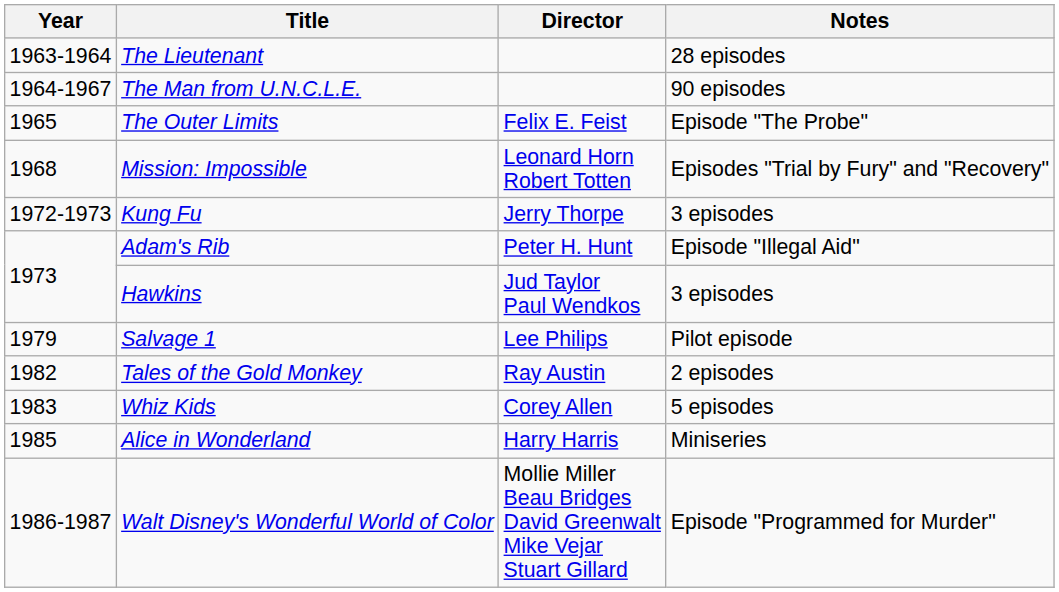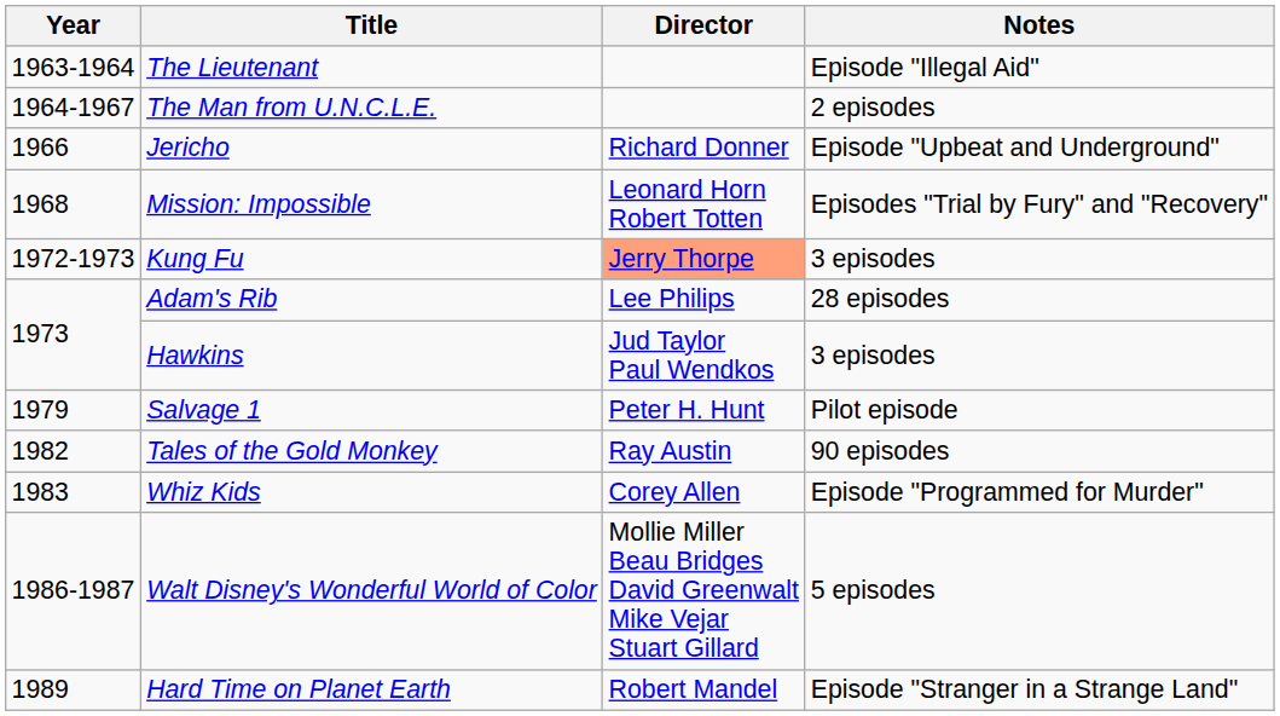The Lieutenant | Notes: 28 episodes -> Episode "Illegal Aid"
The Man from U.N.C.L.E. | Notes: 90 episodes -> 2 episodes
- row: 1965 | The Outer Limits | Felix E. Feist | Episode "The Probe"
+ row: 1966 | Jericho | Richard Donner | Episode "Upbeat and Underground"
Kung Fu | Director: no background -> lightsalmon background
Adam's Rib | Director: Peter H. Hunt -> Lee Philips
Adam's Rib | Notes: Episode "Illegal Aid" -> 28 episodes
Salvage 1 | Director: Lee Philips -> Peter H. Hunt
Tales of the Gold Monkey | Notes: 2 episodes -> 90 episodes
Whiz Kids | Notes: 5 episodes -> Episode "Programmed for Murder"
- row: 1985 | Alice in Wonderland | Harry Harris | Miniseries
Walt Disney's Wonderful World of Color | Notes: Episode "Programmed for Murder" -> 5 episodes
+ row: 1989 | Hard Time on Planet Earth | Robert Mandel | Episode "Stranger in a Strange Land"
